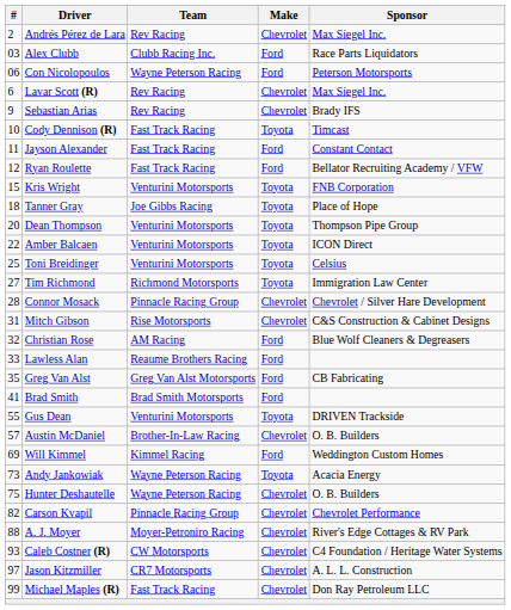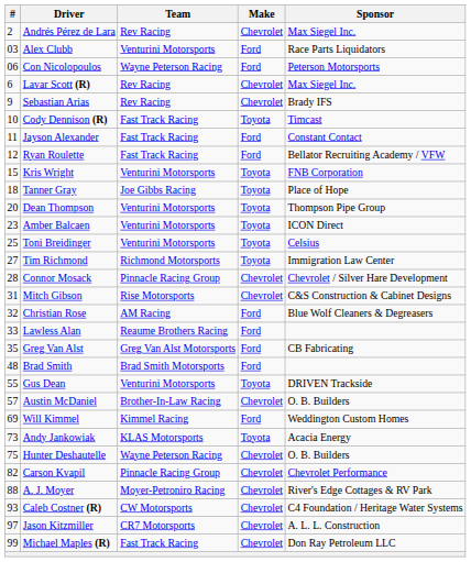Alex Clubb | Team: Clubb Racing Inc. -> Venturini Motorsports
Amber Balcaen | #: 22 -> 23
Brad Smith | #: 41 -> 48
Andy Jankowiak | Team: Wayne Peterson Racing -> KLAS Motorsports
